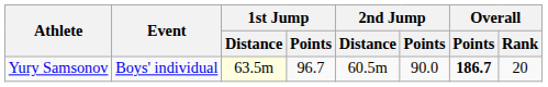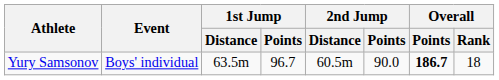Yury Samsonov | 1st Jump / Distance: lightyellow background -> no background
Yury Samsonov | Overall / Rank: 20 -> 18
